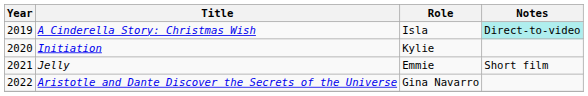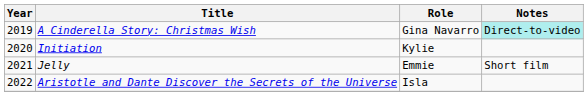A Cinderella Story: Christmas Wish | Role: Isla -> Gina Navarro
Aristotle and Dante Discover the Secrets of the Universe | Role: Gina Navarro -> Isla
